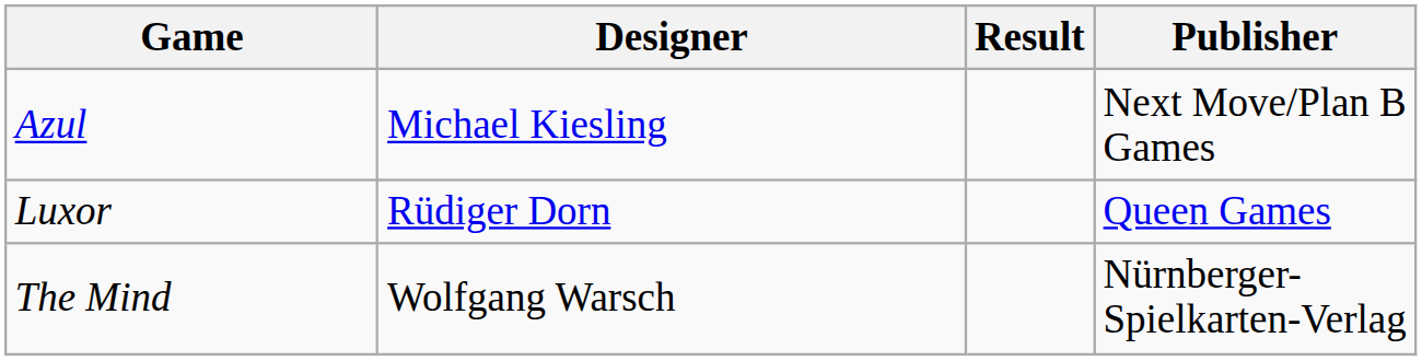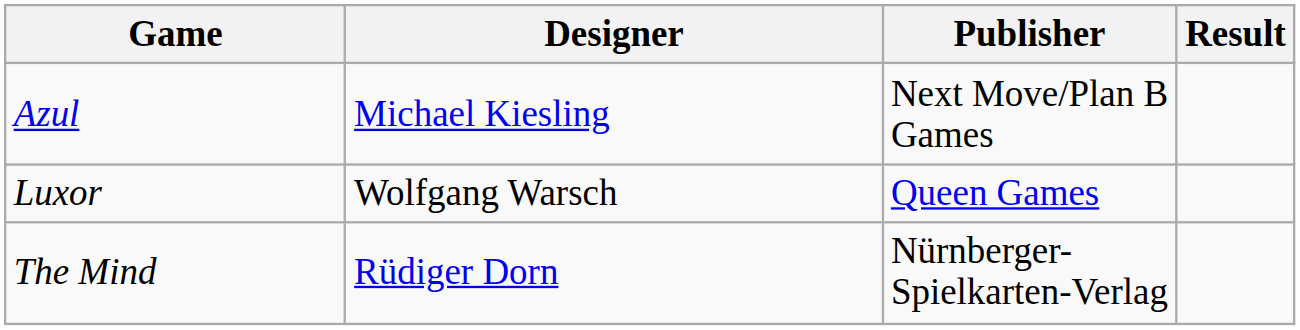columns swapped: Publisher <-> Result
Luxor | Designer: Rüdiger Dorn -> Wolfgang Warsch
The Mind | Designer: Wolfgang Warsch -> Rüdiger Dorn
